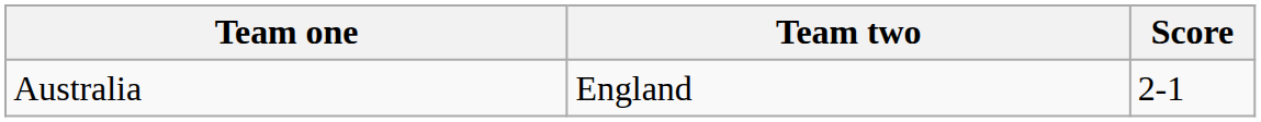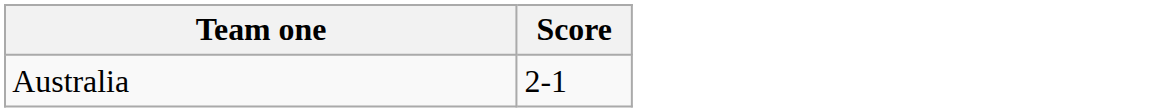- column: Team two | England
